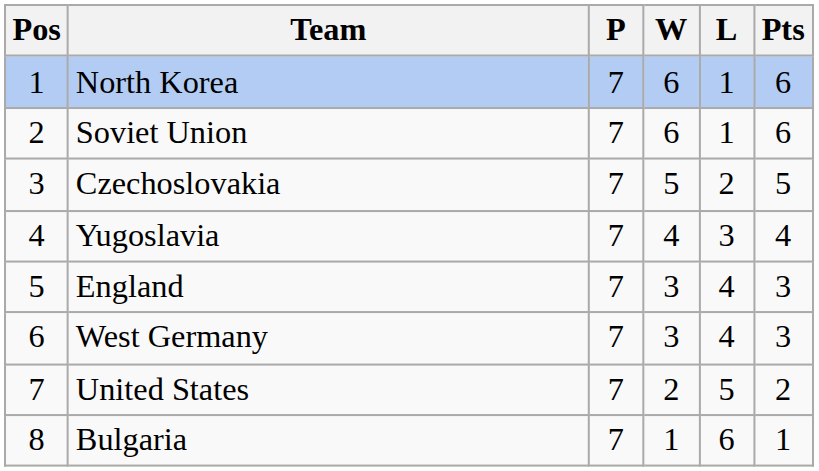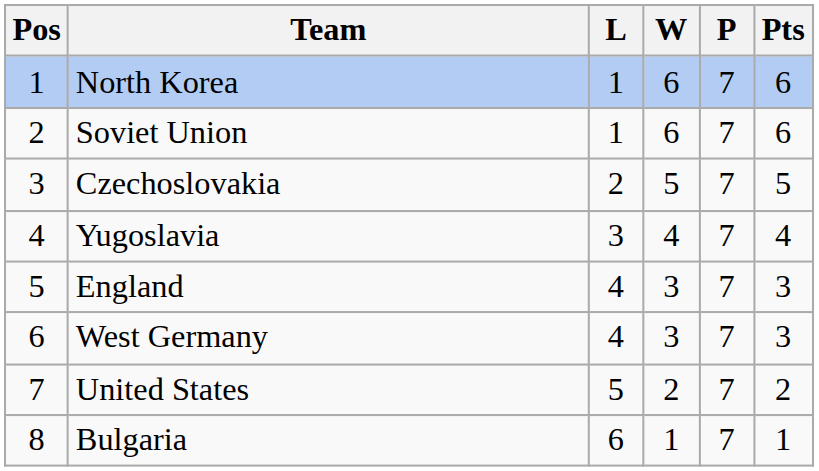columns swapped: P <-> L
